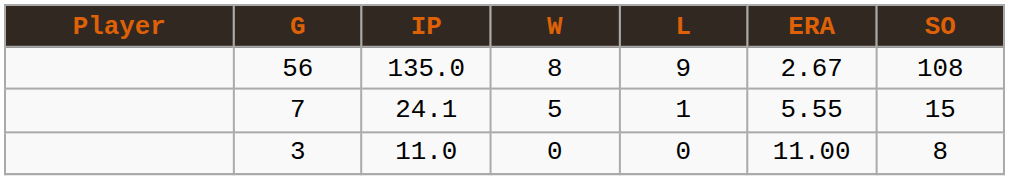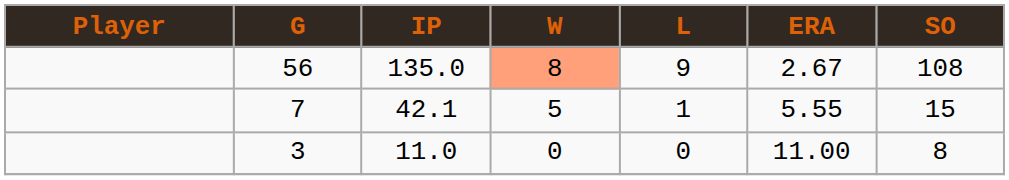56 | W: no background -> lightsalmon background
7 | IP: 24.1 -> 42.1
